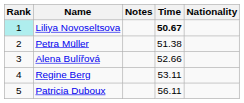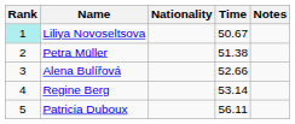columns swapped: Nationality <-> Notes
Liliya Novoseltsova | Time: bold -> normal
Regine Berg | Time: 53.11 -> 53.14
